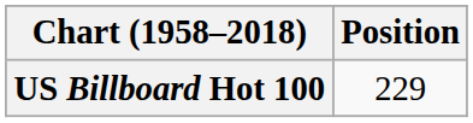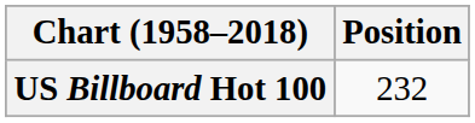US Billboard Hot 100 | Position: 229 -> 232
